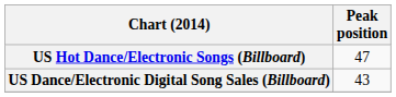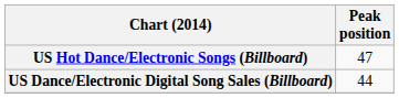US Dance/Electronic Digital Song Sales (Billboard) | Peak position: 43 -> 44
